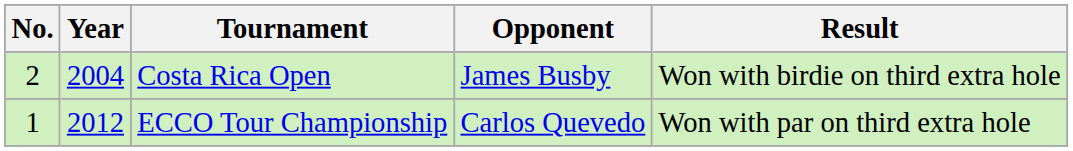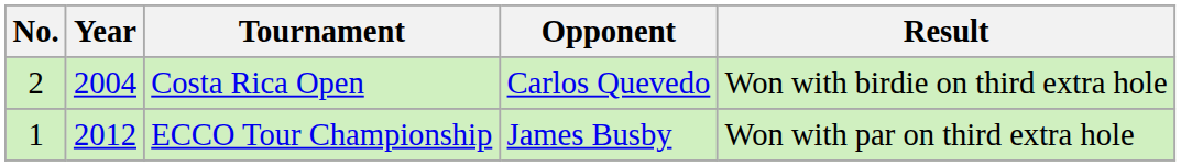Costa Rica Open | Opponent: James Busby -> Carlos Quevedo
ECCO Tour Championship | Opponent: Carlos Quevedo -> James Busby
